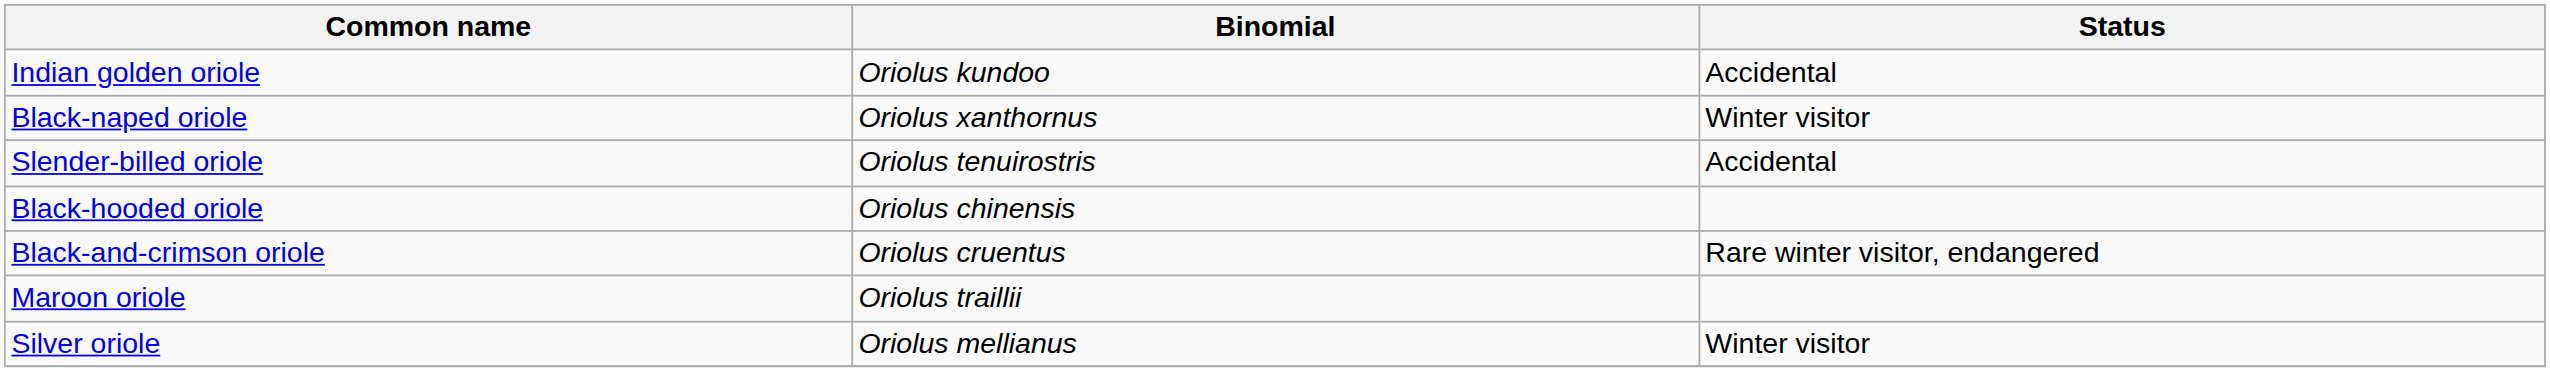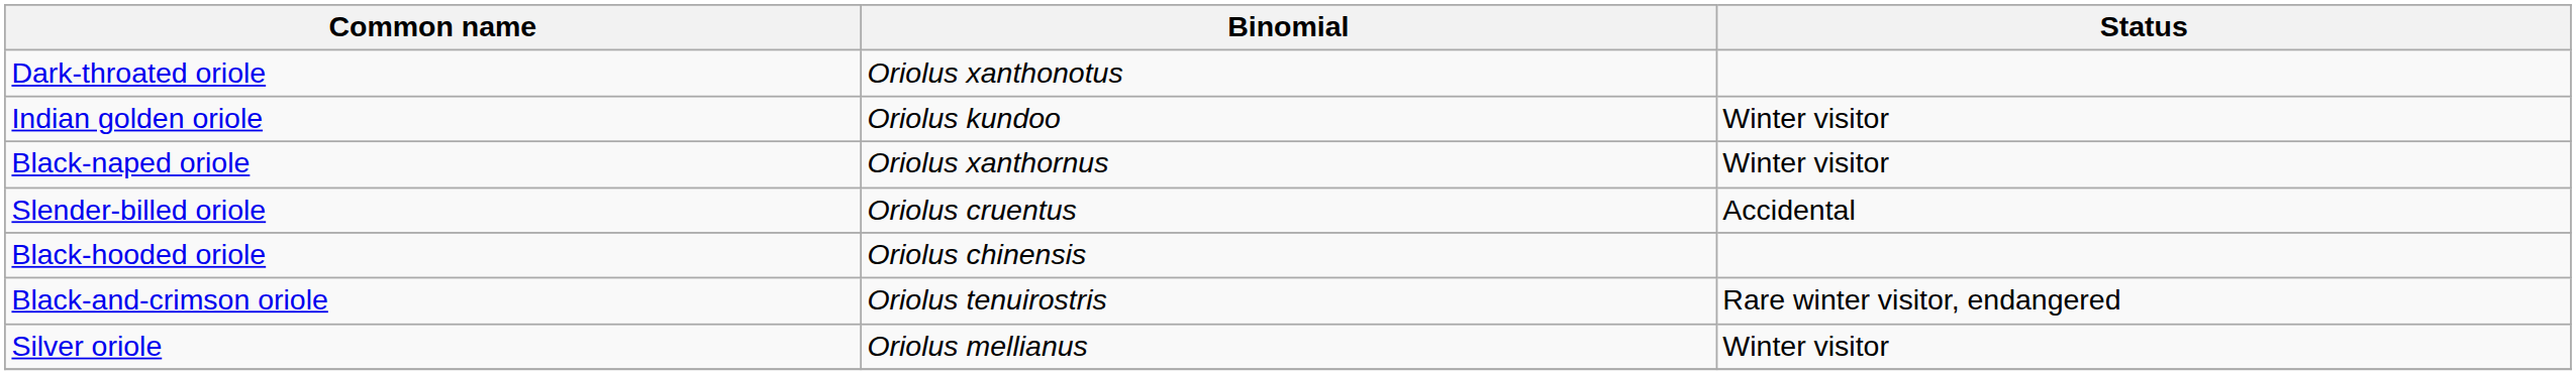+ row: Dark-throated oriole | Oriolus xanthonotus
Indian golden oriole | Status: Accidental -> Winter visitor
Slender-billed oriole | Binomial: Oriolus tenuirostris -> Oriolus cruentus
Black-and-crimson oriole | Binomial: Oriolus cruentus -> Oriolus tenuirostris
- row: Maroon oriole | Oriolus traillii
